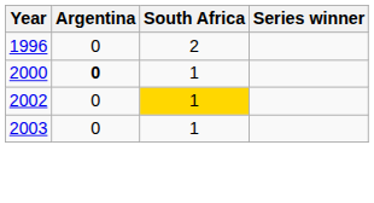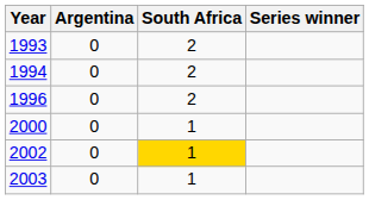+ row: 1993 | 0 | 2
+ row: 1994 | 0 | 2
2000 | Argentina: bold -> normal
